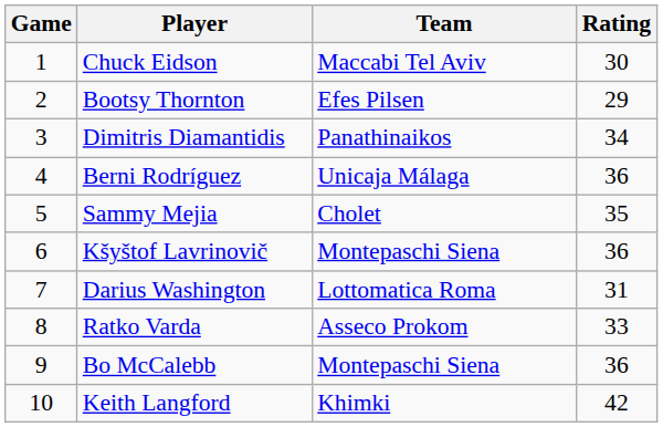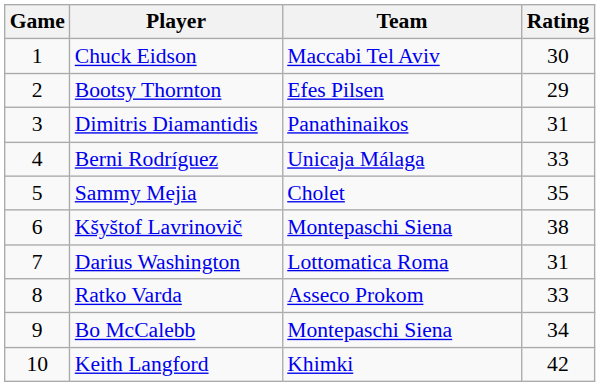Dimitris Diamantidis | Rating: 34 -> 31
Berni Rodríguez | Rating: 36 -> 33
Kšyštof Lavrinovič | Rating: 36 -> 38
Bo McCalebb | Rating: 36 -> 34
